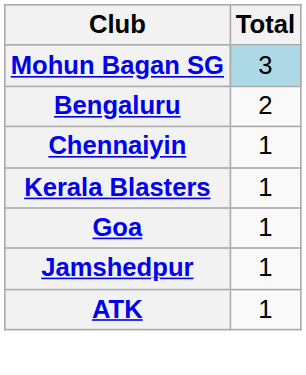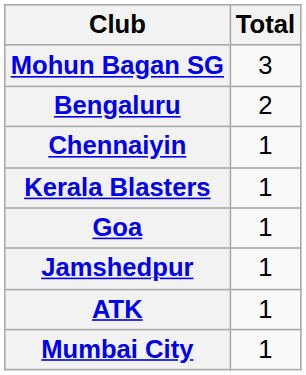Mohun Bagan SG | Total: lightblue background -> no background
+ row: Mumbai City | 1
